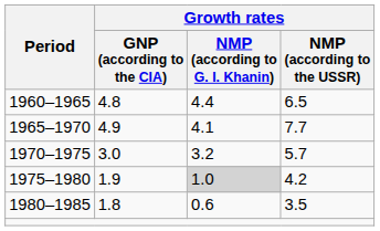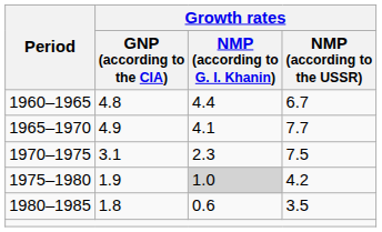1960–1965 | Growth rates / NMP (according to the USSR): 6.5 -> 6.7
1970–1975 | Growth rates / GNP (according to the CIA): 3.0 -> 3.1
1970–1975 | Growth rates / NMP (according to G. I. Khanin): 3.2 -> 2.3
1970–1975 | Growth rates / NMP (according to the USSR): 5.7 -> 7.5
